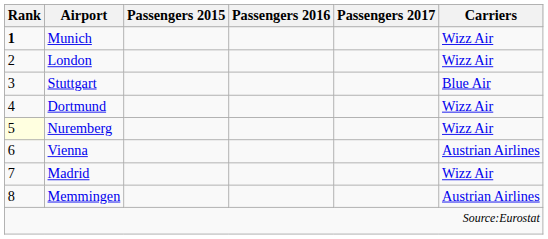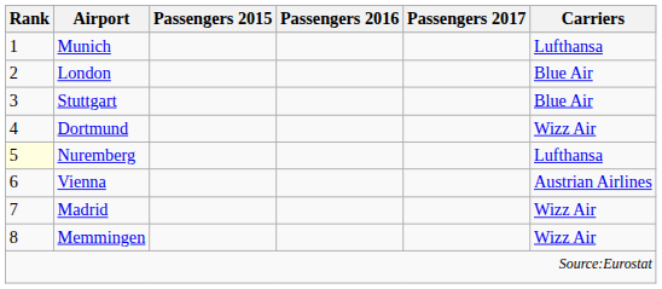Munich | Rank: bold -> normal
Munich | Carriers: Wizz Air -> Lufthansa
London | Carriers: Wizz Air -> Blue Air
Nuremberg | Carriers: Wizz Air -> Lufthansa
Memmingen | Carriers: Austrian Airlines -> Wizz Air
